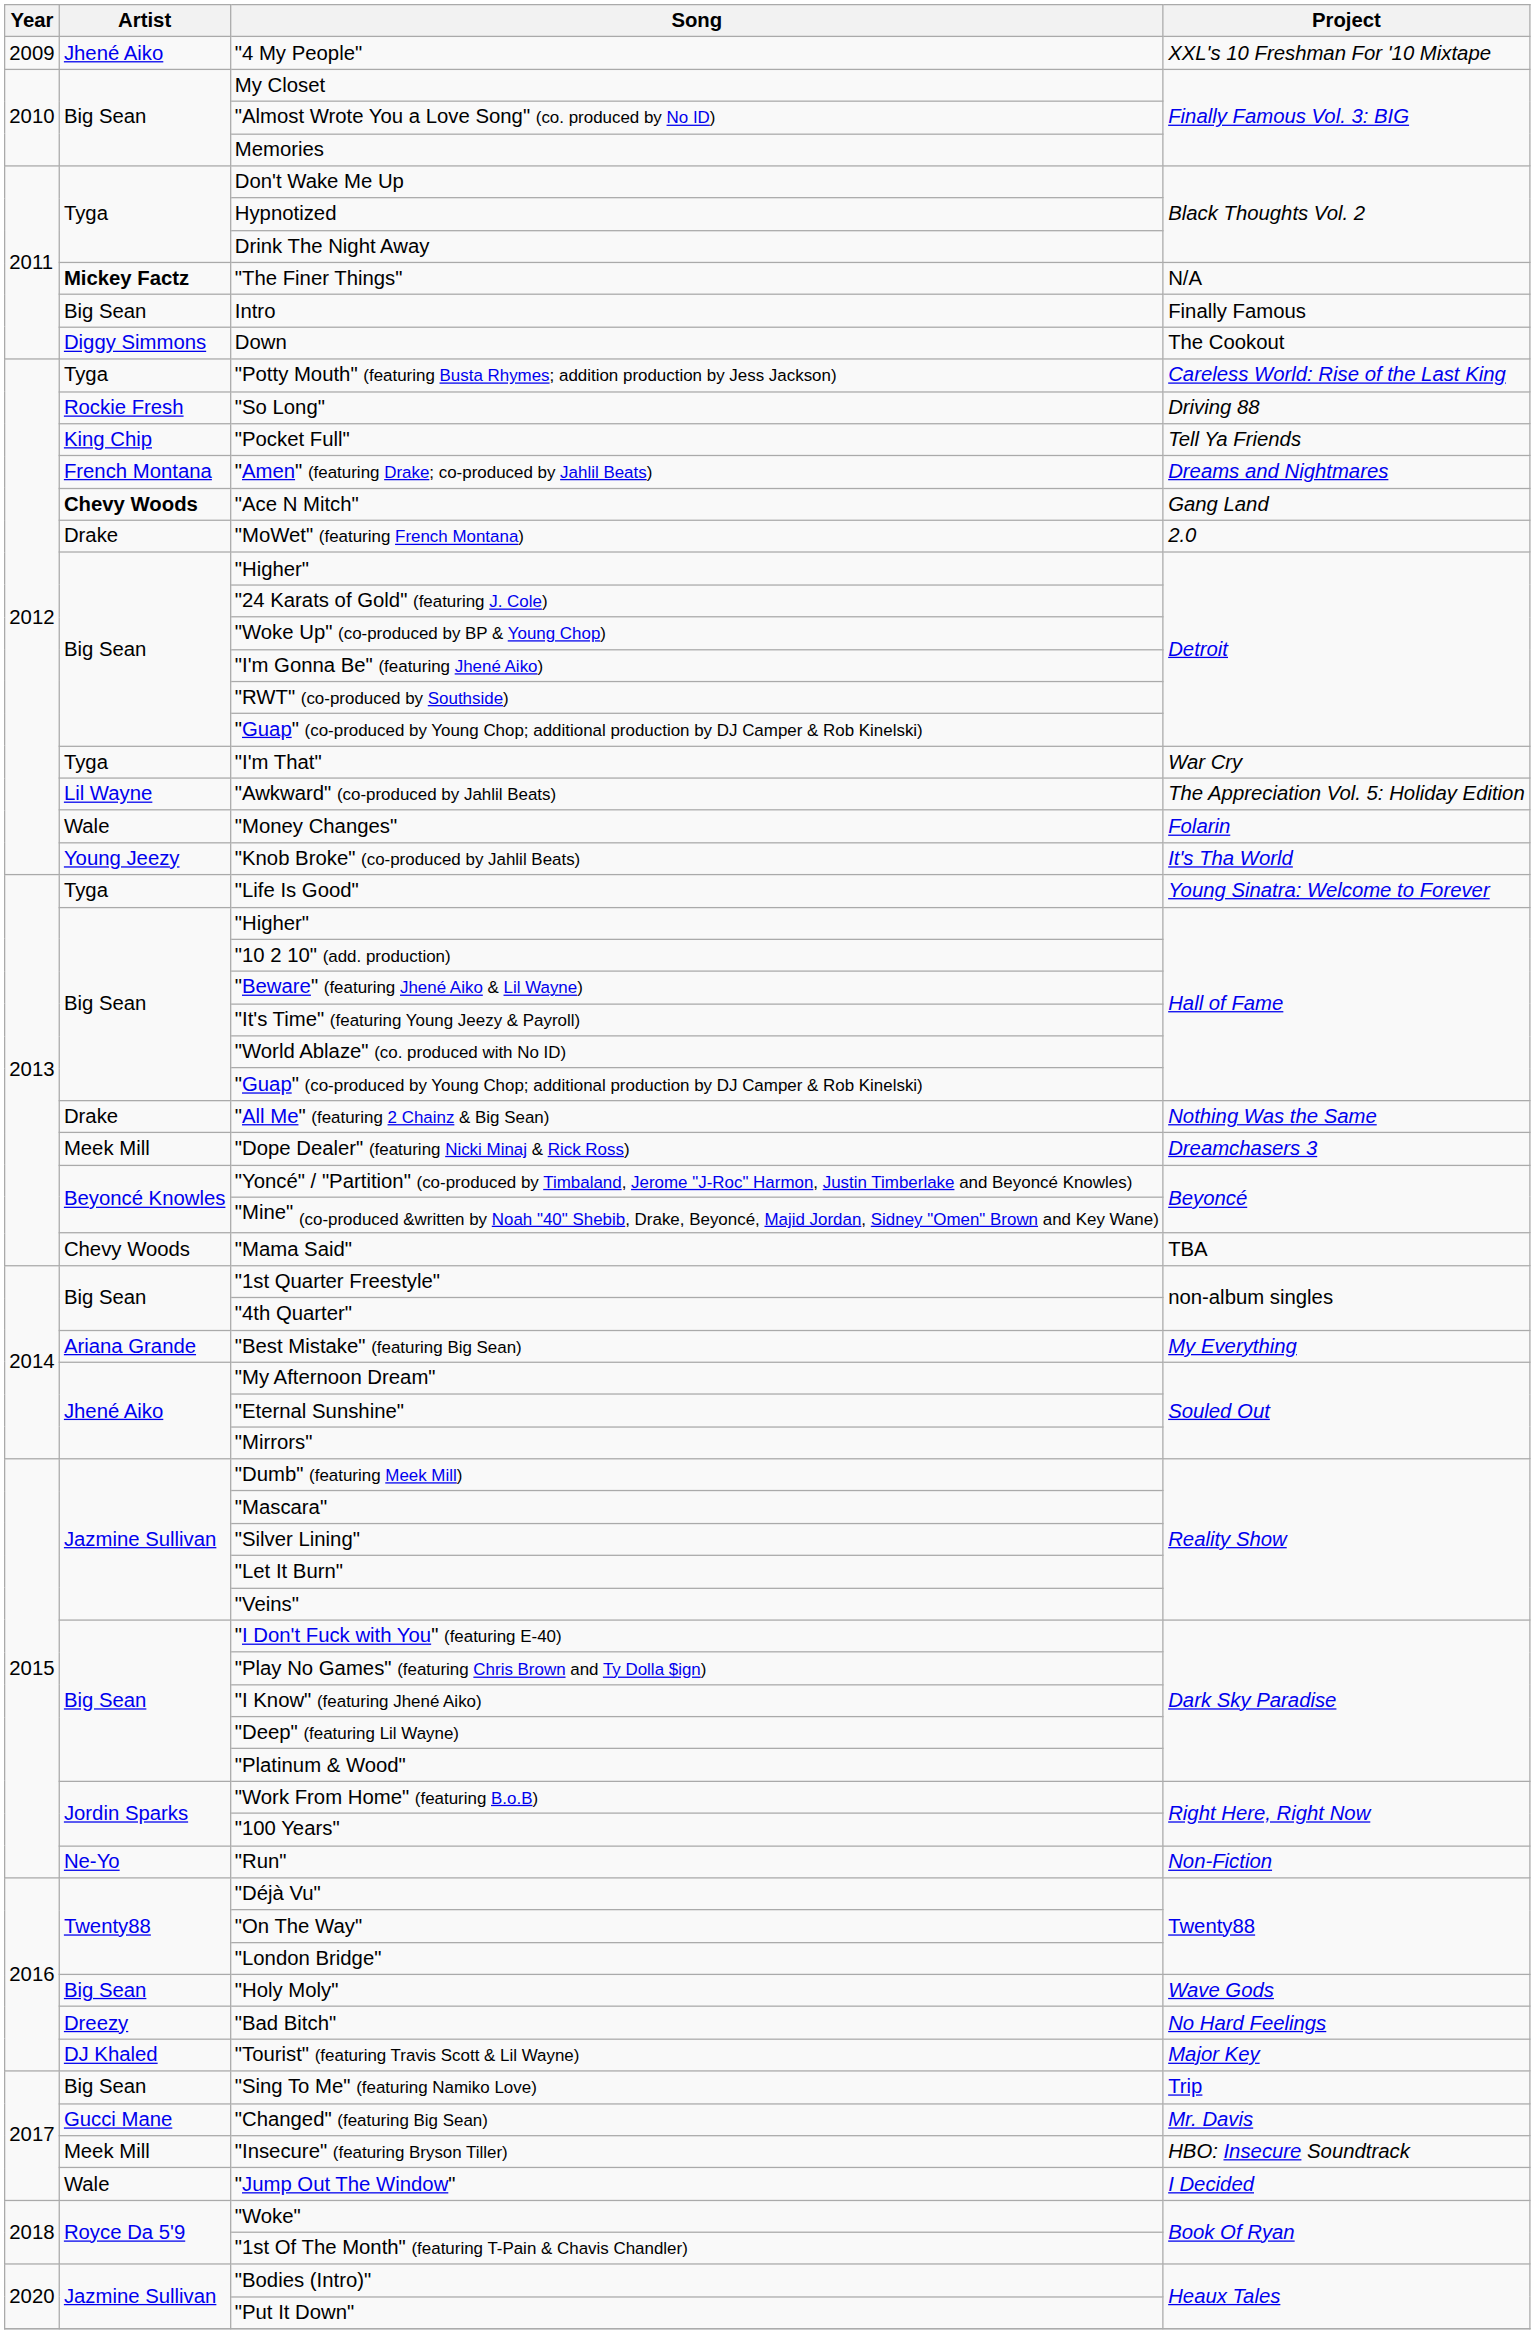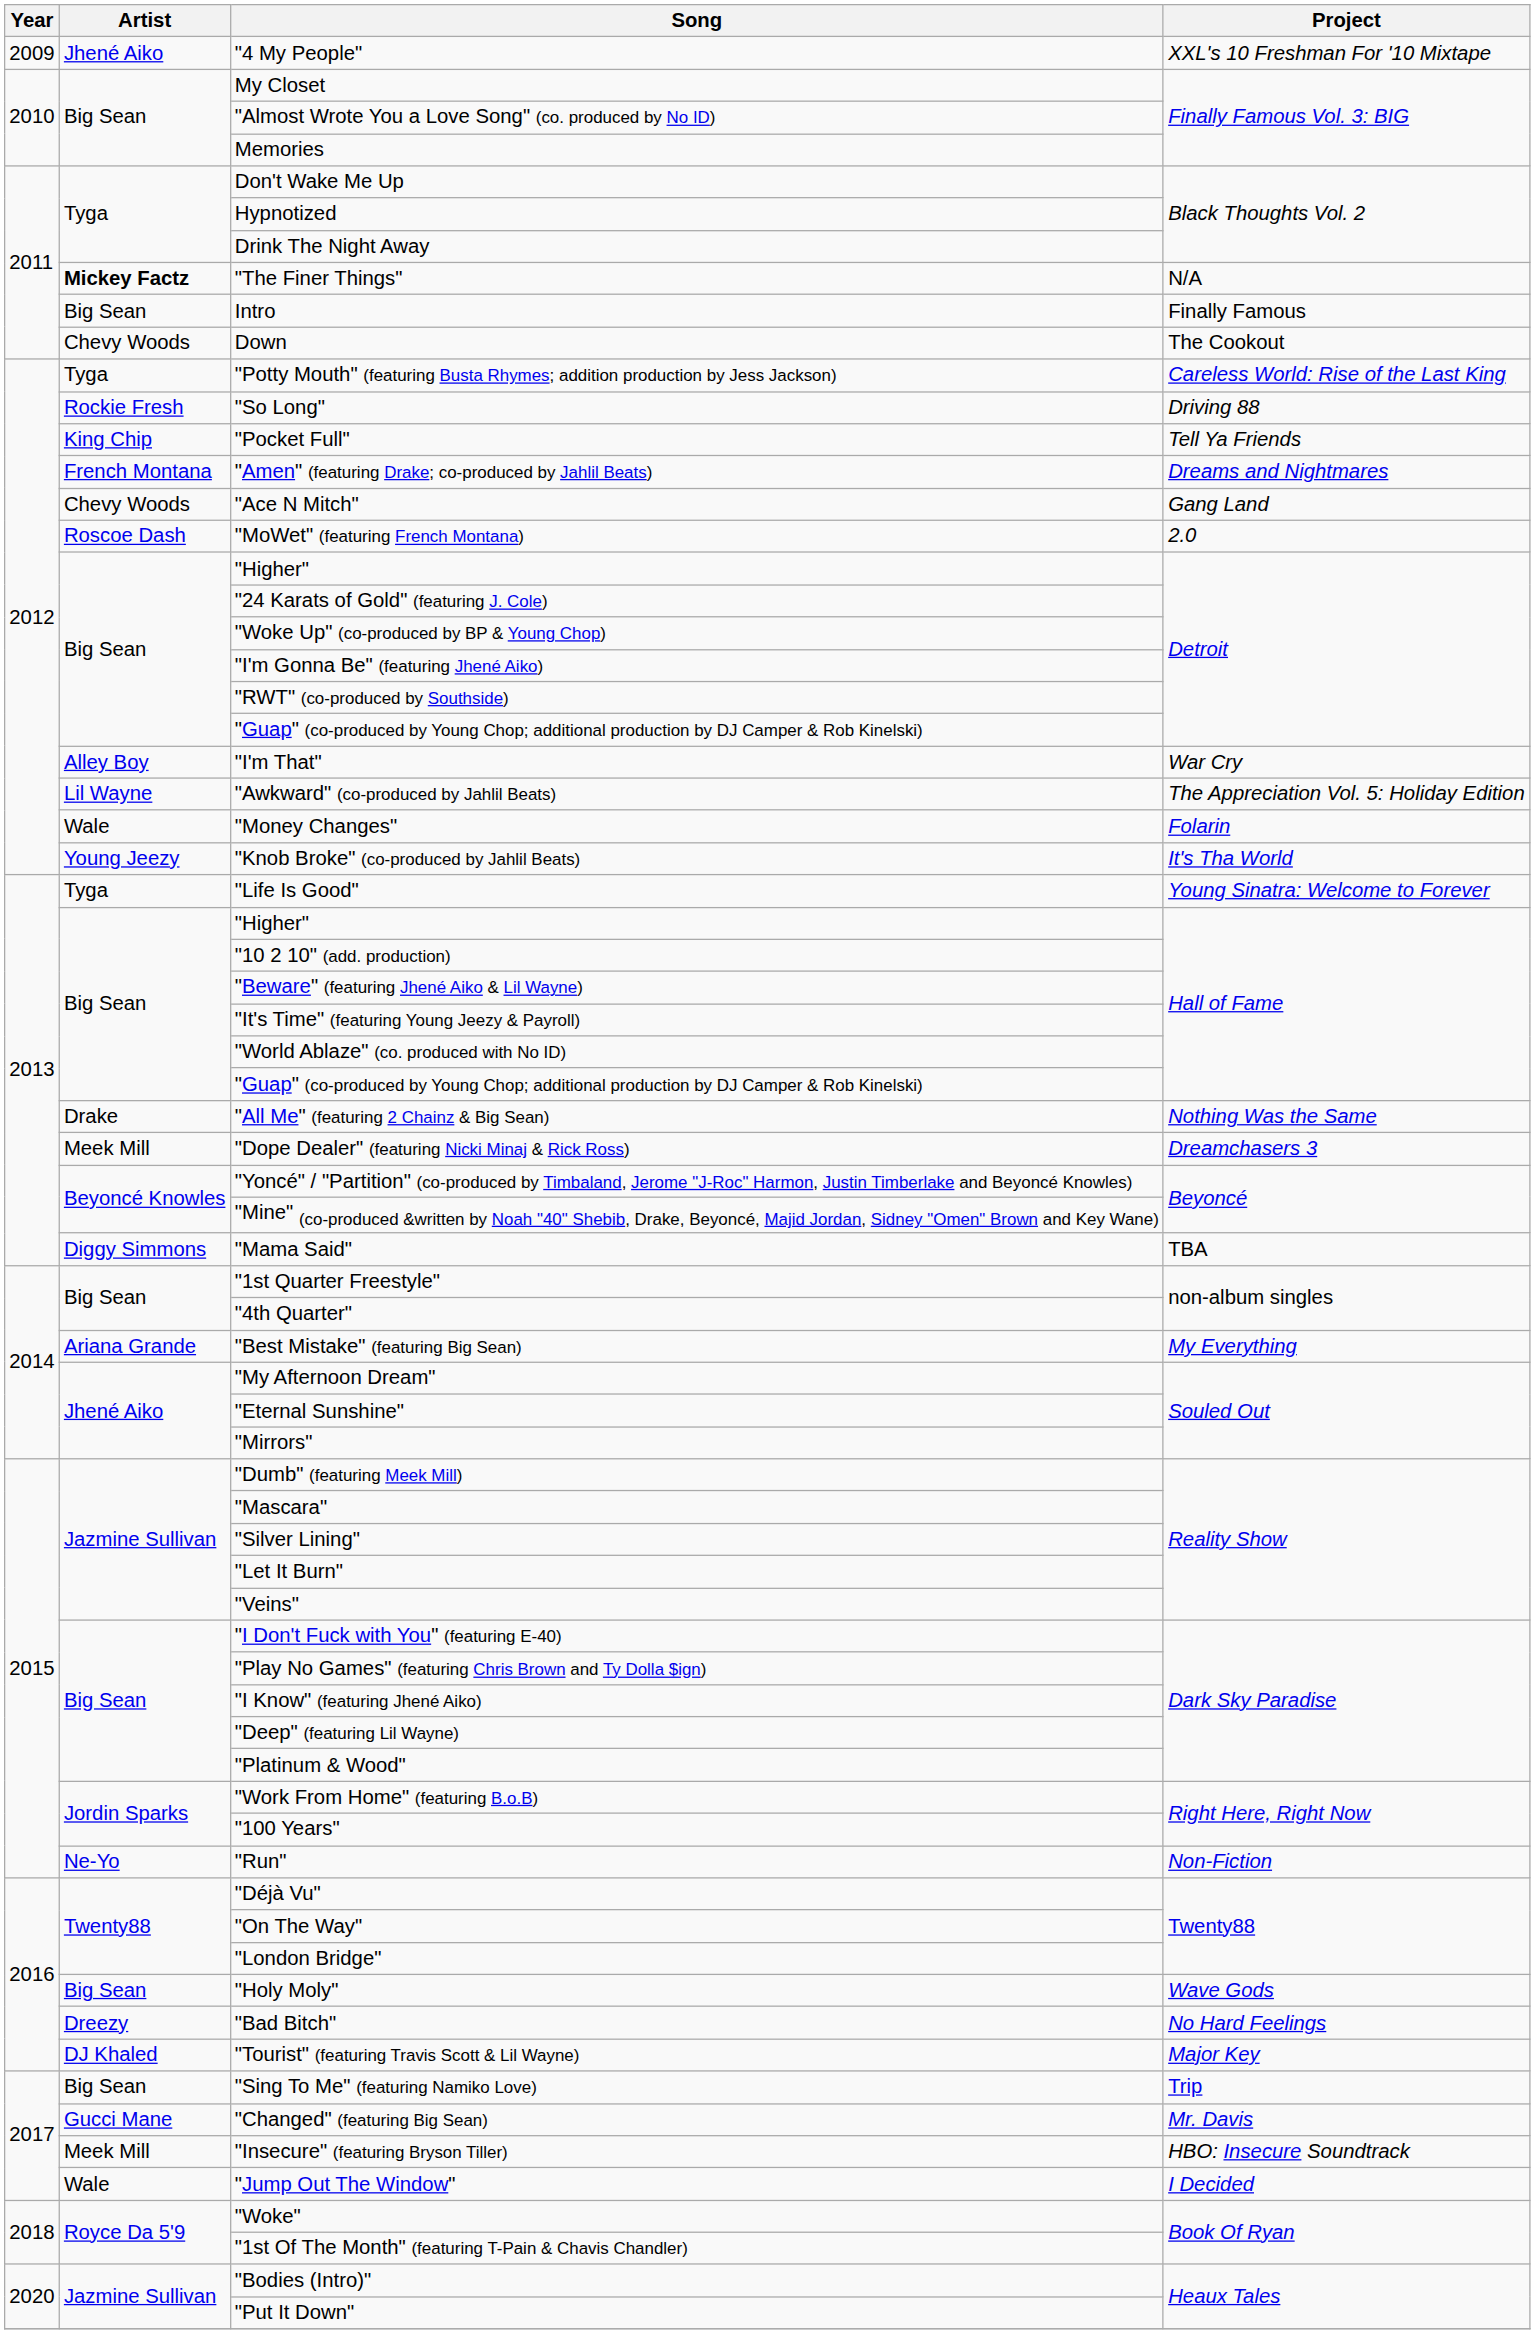Down | Artist: Diggy Simmons -> Chevy Woods
"Ace N Mitch" | Artist: bold -> normal
"MoWet" (featuring French Montana) | Artist: Drake -> Roscoe Dash
"I'm That" | Artist: Tyga -> Alley Boy
"Mama Said" | Artist: Chevy Woods -> Diggy Simmons
